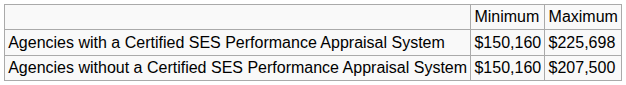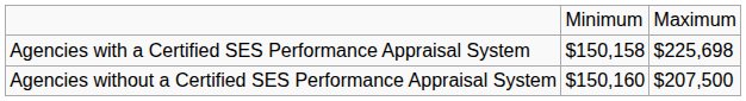Agencies with a Certified SES Performance Appraisal System | column 2: $150,160 -> $150,158
